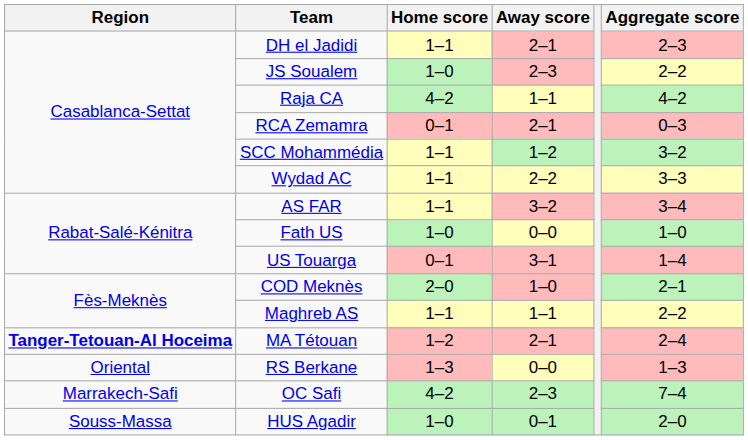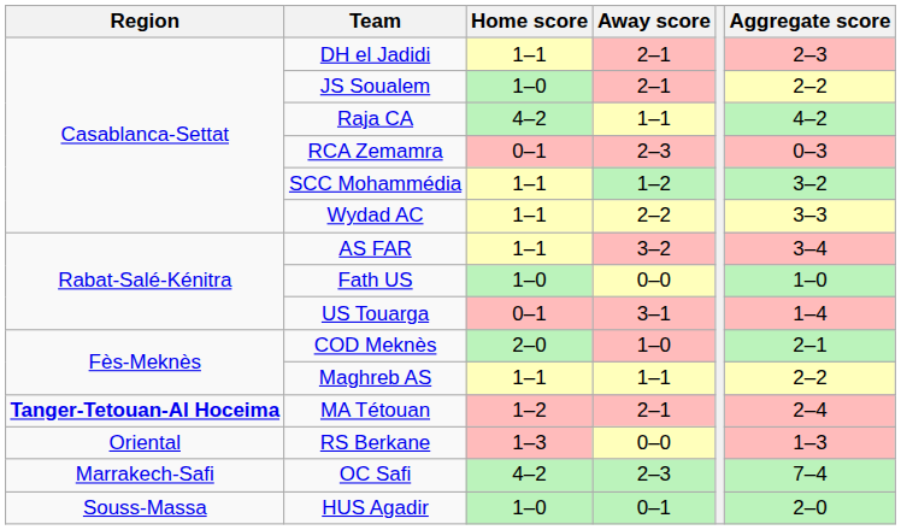JS Soualem | Away score: 2–3 -> 2–1
RCA Zemamra | Away score: 2–1 -> 2–3
